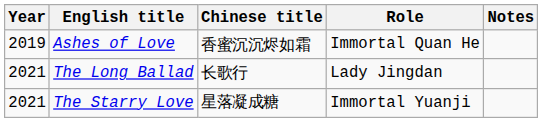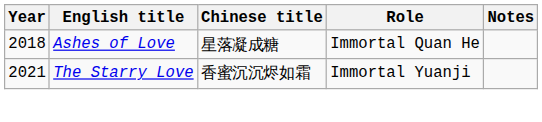Ashes of Love | Year: 2019 -> 2018
Ashes of Love | Chinese title: 香蜜沉沉烬如霜 -> 星落凝成糖
- row: 2021 | The Long Ballad | 长歌行 | Lady Jingdan
The Starry Love | Chinese title: 星落凝成糖 -> 香蜜沉沉烬如霜
